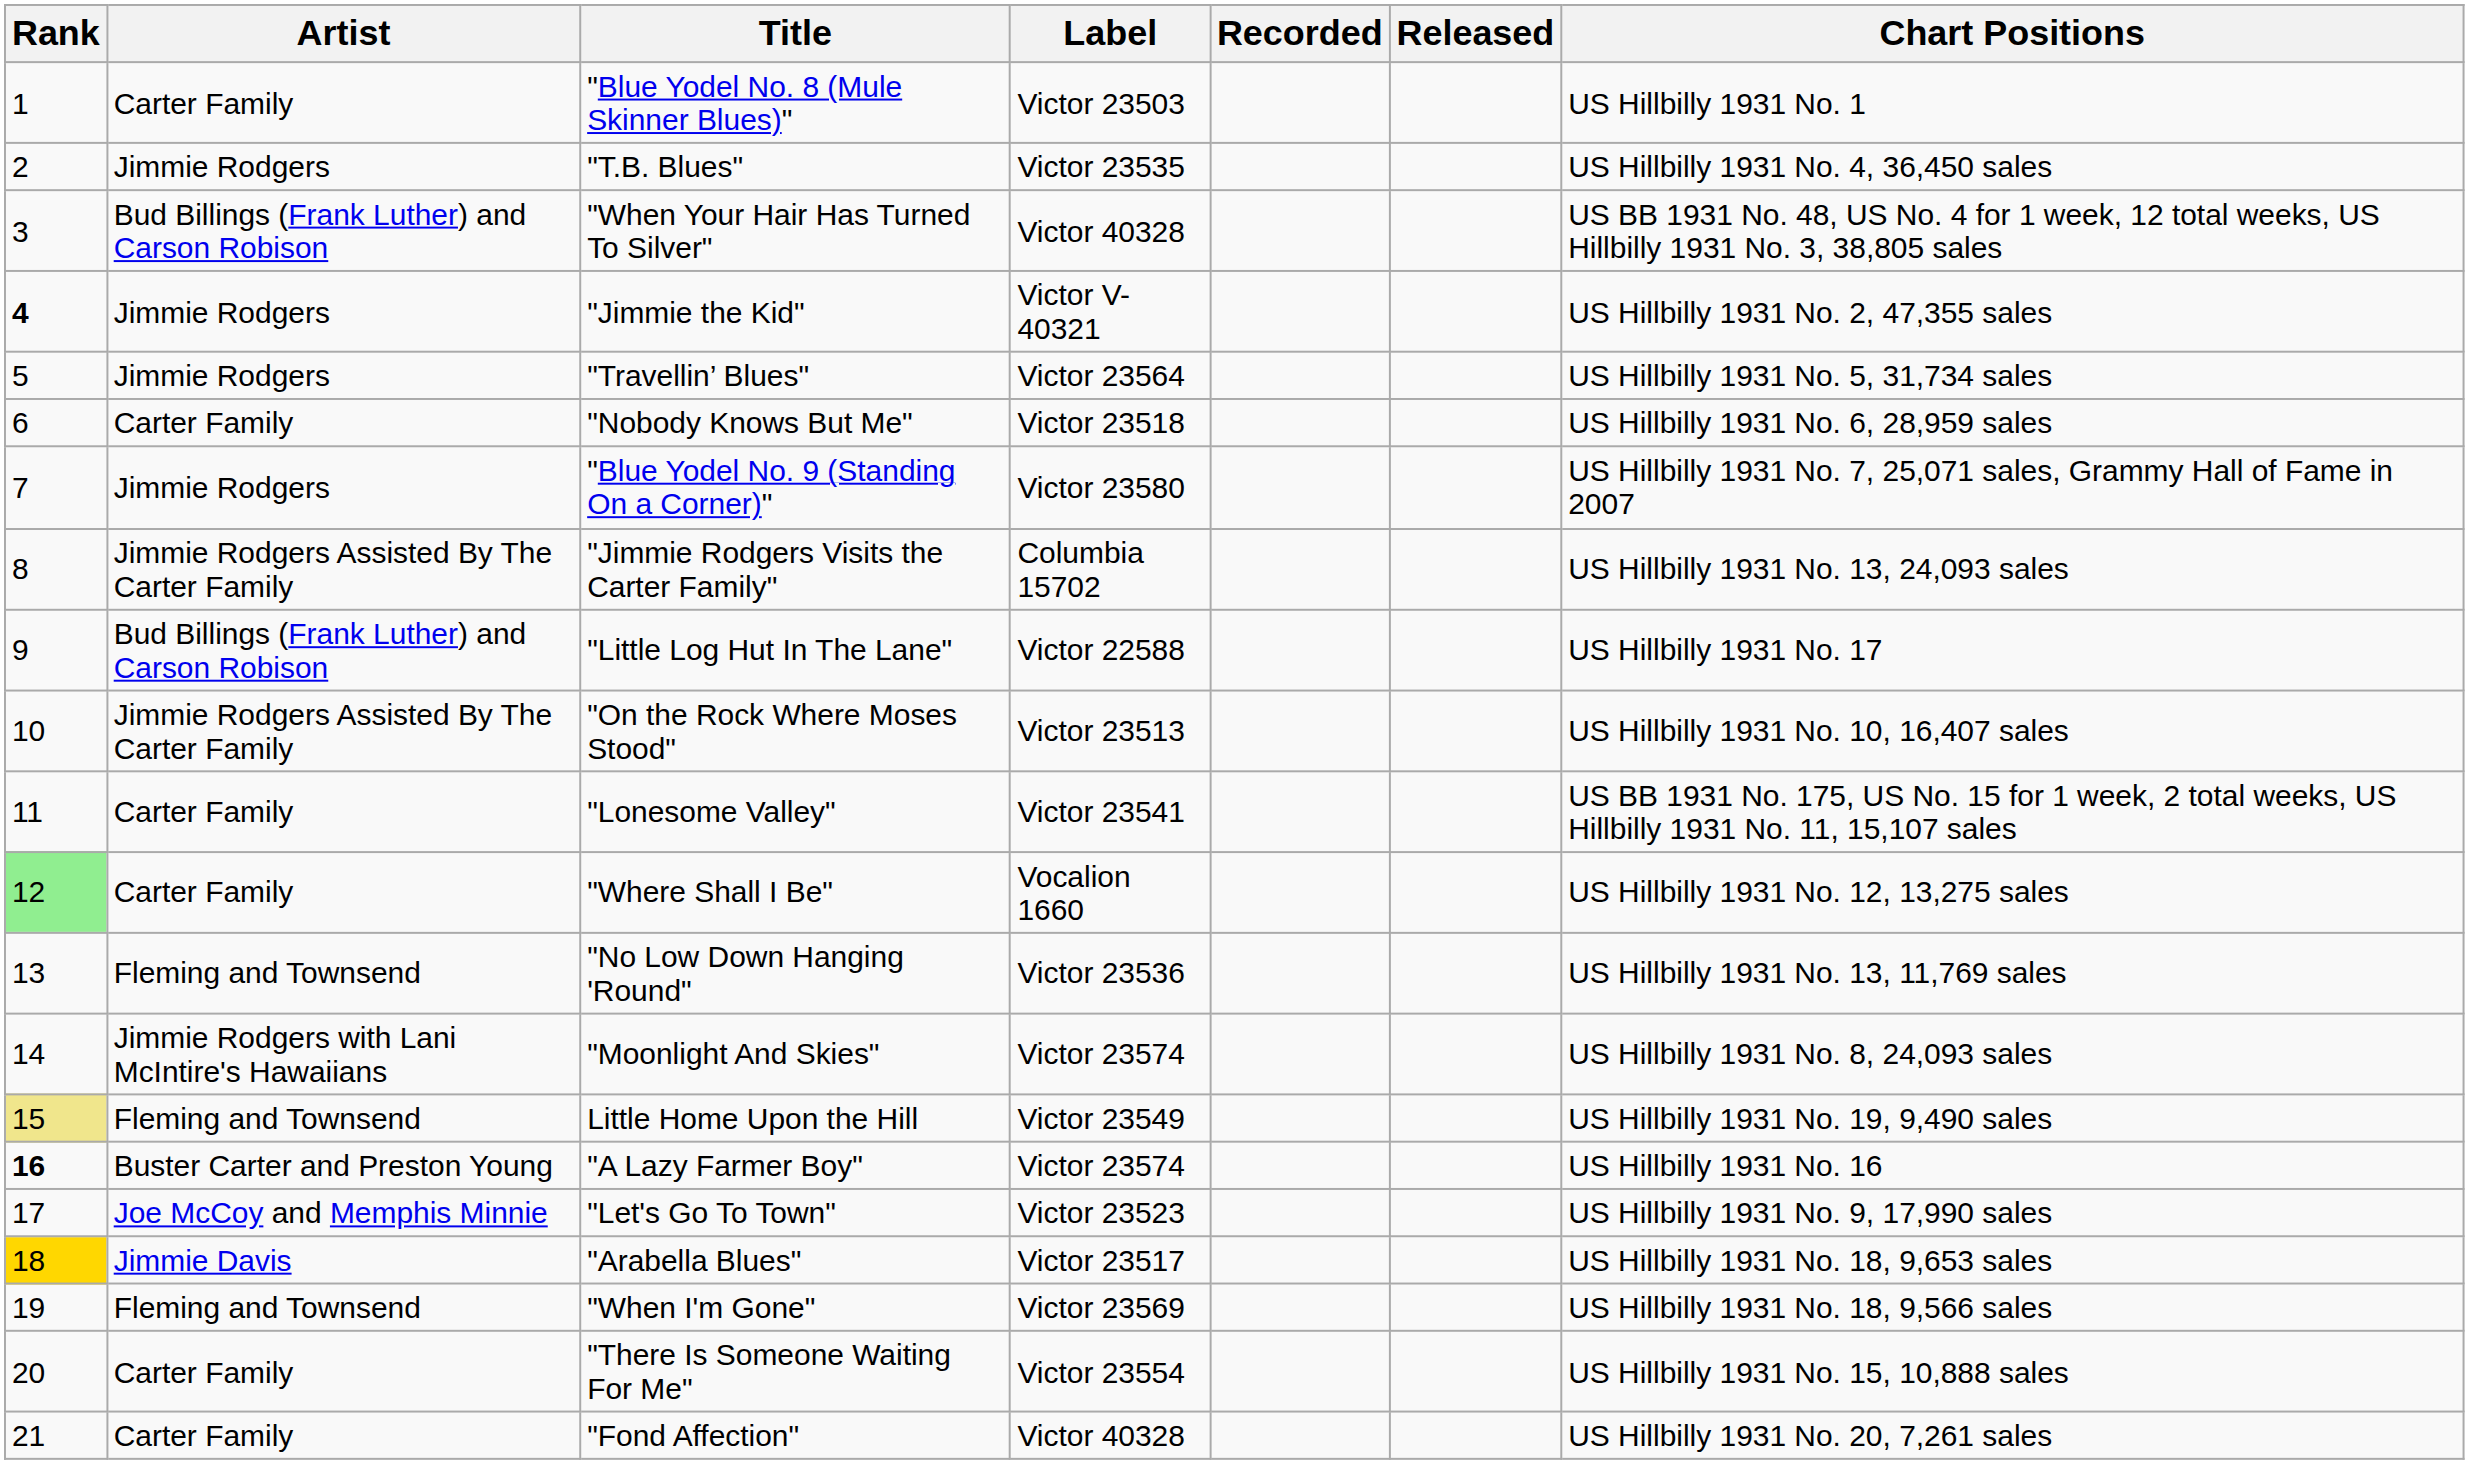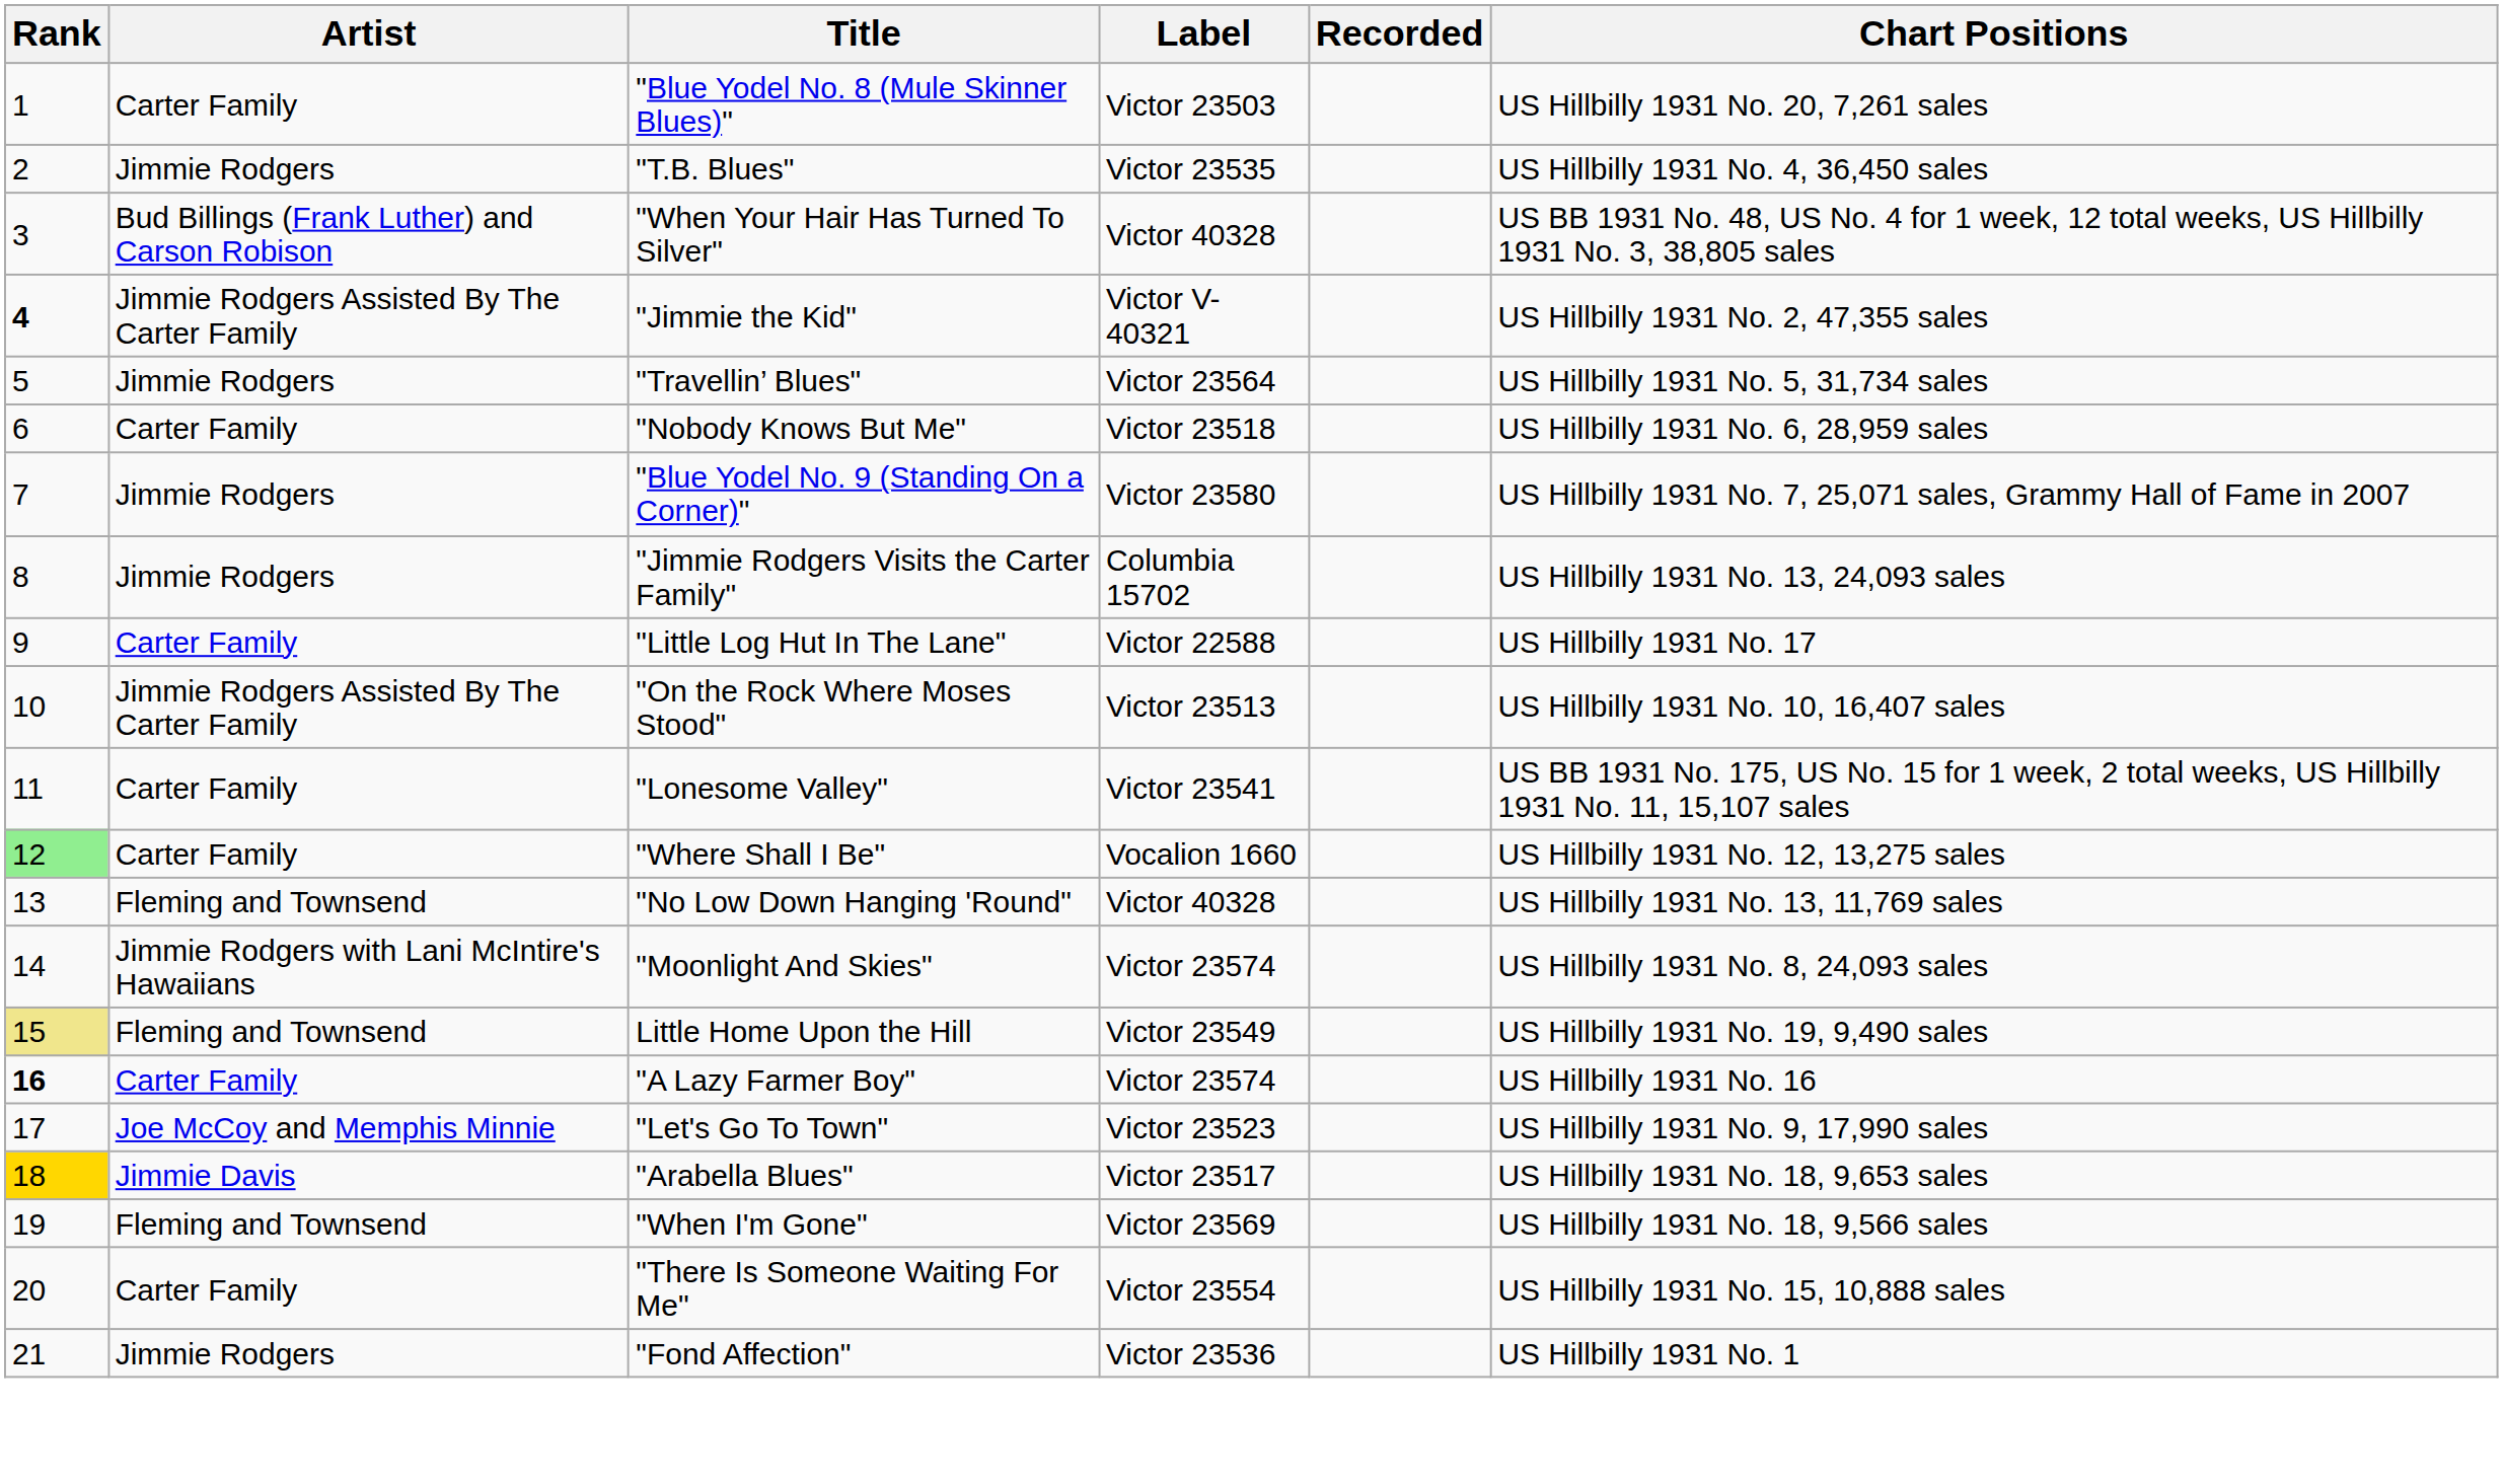- column: Released
"Blue Yodel No. 8 (Mule Skinner Blues)" | Chart Positions: US Hillbilly 1931 No. 1 -> US Hillbilly 1931 No. 20, 7,261 sales
"Jimmie the Kid" | Artist: Jimmie Rodgers -> Jimmie Rodgers Assisted By The Carter Family
"Jimmie Rodgers Visits the Carter Family" | Artist: Jimmie Rodgers Assisted By The Carter Family -> Jimmie Rodgers
"Little Log Hut In The Lane" | Artist: Bud Billings (Frank Luther) and Carson Robison -> Carter Family
"No Low Down Hanging 'Round" | Label: Victor 23536 -> Victor 40328
"A Lazy Farmer Boy" | Artist: Buster Carter and Preston Young -> Carter Family
"Fond Affection" | Artist: Carter Family -> Jimmie Rodgers
"Fond Affection" | Label: Victor 40328 -> Victor 23536
"Fond Affection" | Chart Positions: US Hillbilly 1931 No. 20, 7,261 sales -> US Hillbilly 1931 No. 1
